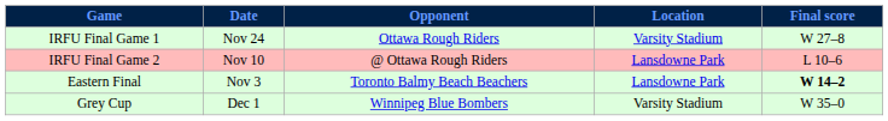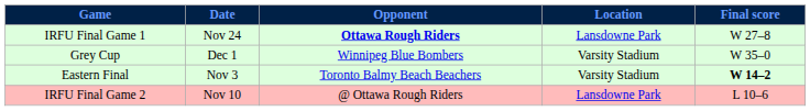IRFU Final Game 1 | Opponent: normal -> bold
IRFU Final Game 1 | Location: Varsity Stadium -> Lansdowne Park
rows swapped: IRFU Final Game 2 <-> Grey Cup
Eastern Final | Location: Lansdowne Park -> Varsity Stadium
